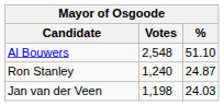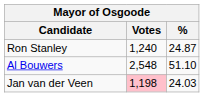rows swapped: Al Bouwers <-> Ron Stanley
Jan van der Veen | Votes: no background -> pink background
